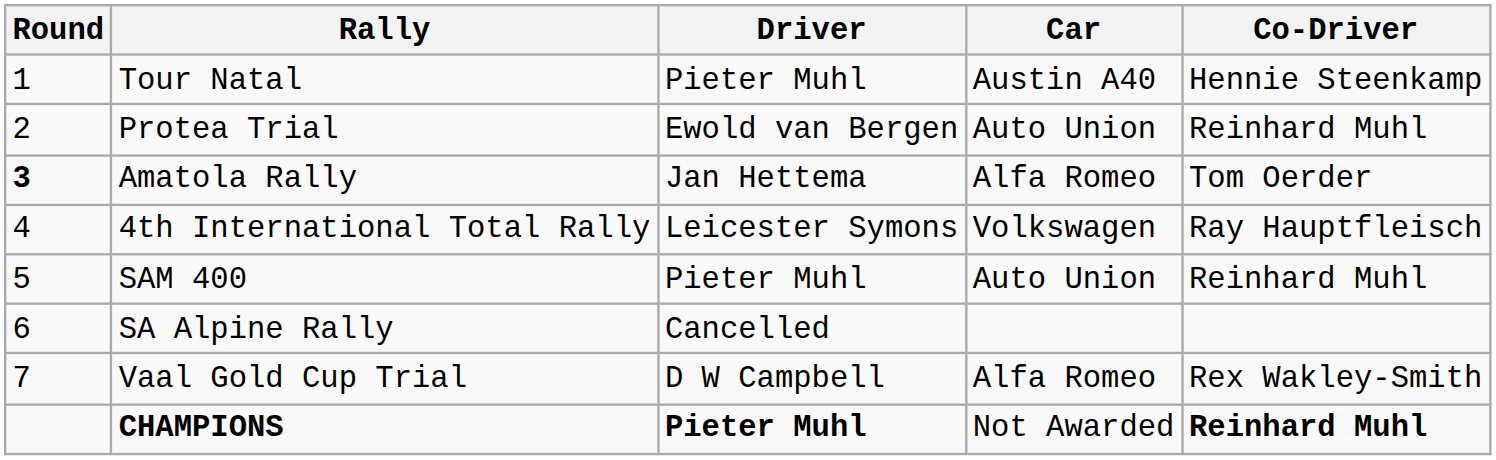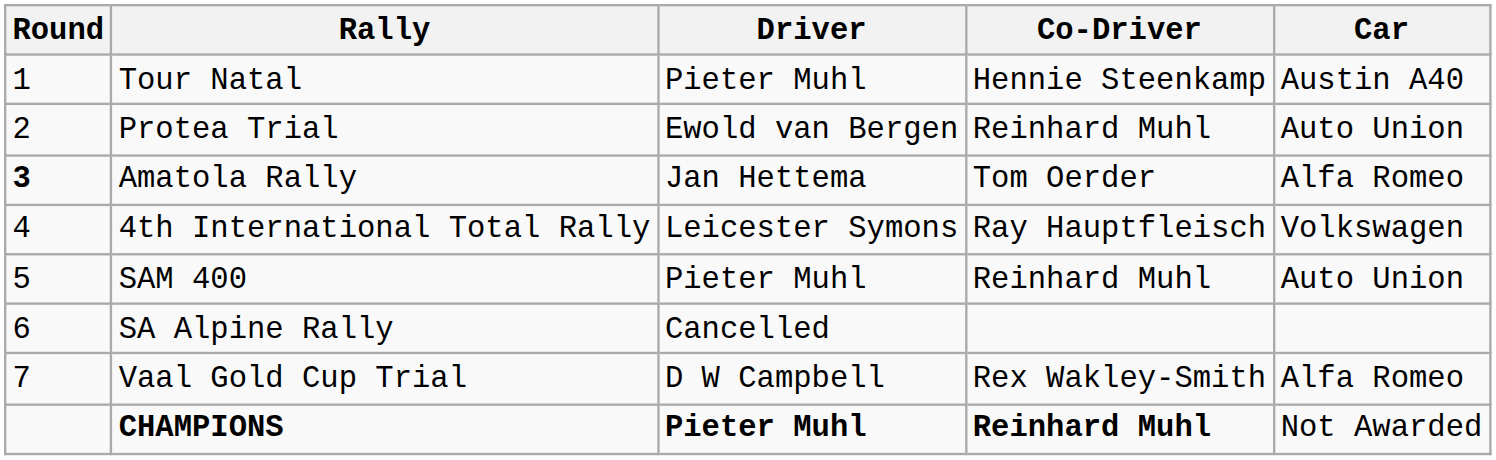columns swapped: Co-Driver <-> Car
